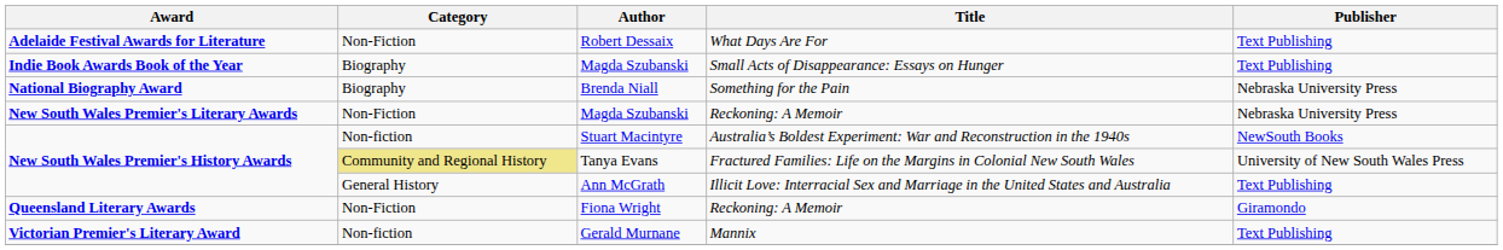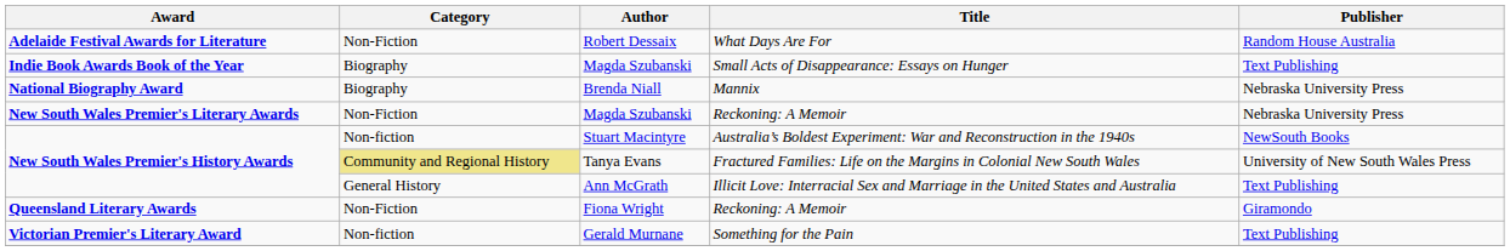Robert Dessaix | Publisher: Text Publishing -> Random House Australia
Brenda Niall | Title: Something for the Pain -> Mannix
Gerald Murnane | Title: Mannix -> Something for the Pain
